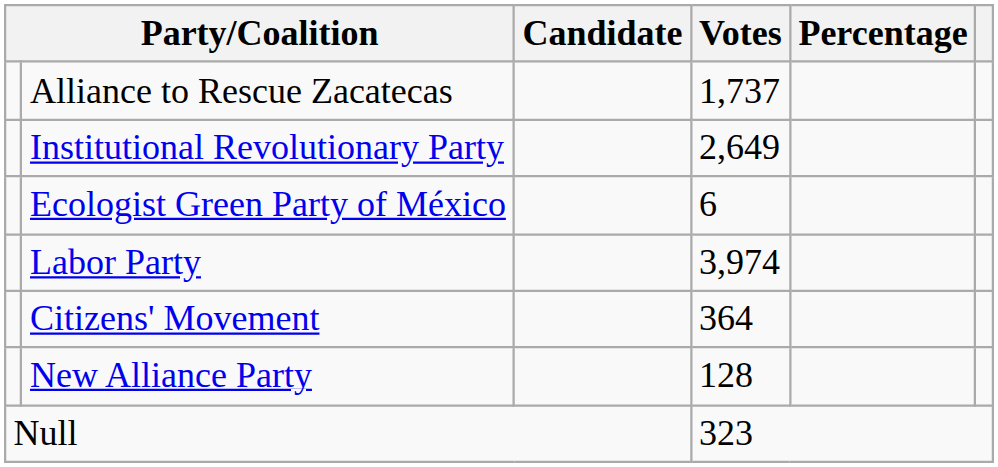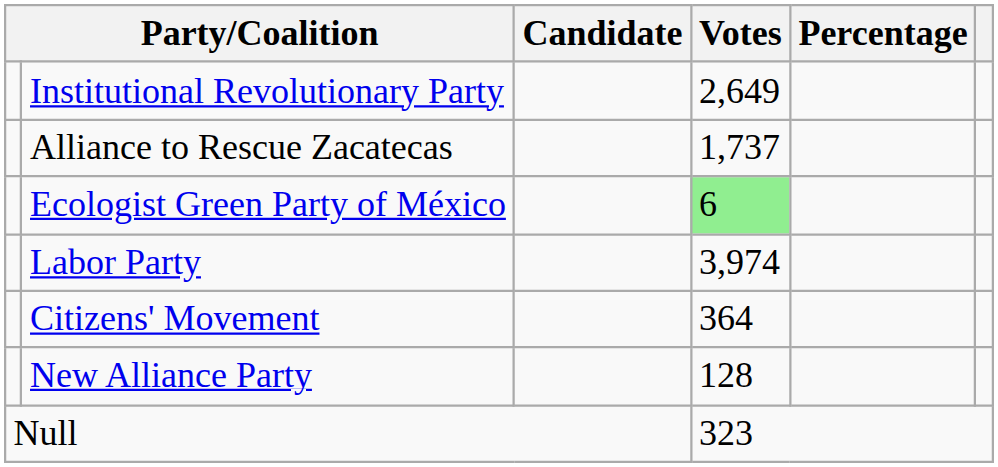rows swapped: Alliance to Rescue Zacatecas <-> Institutional Revolutionary Party
Ecologist Green Party of México | Votes: no background -> lightgreen background
